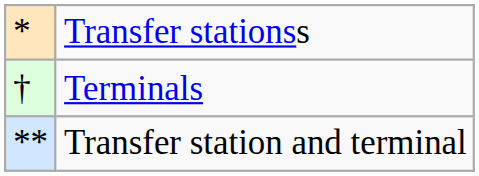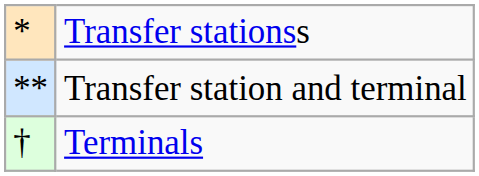rows swapped: Terminals <-> Transfer station and terminal
